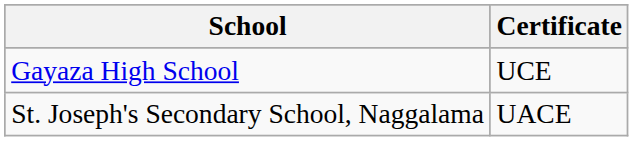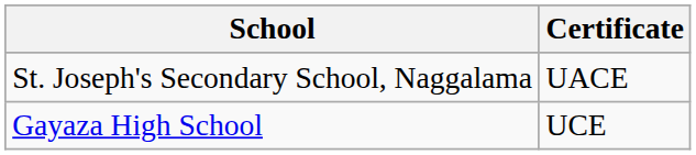rows swapped: Gayaza High School <-> St. Joseph's Secondary School, Naggalama
